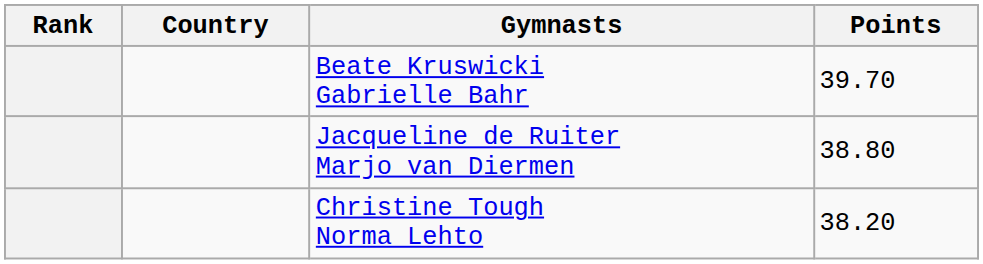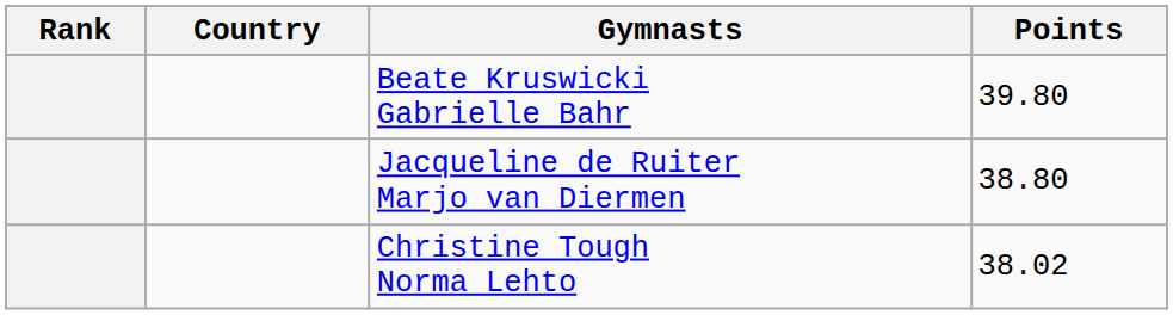Beate Kruswicki Gabrielle Bahr | Points: 39.70 -> 39.80
Christine Tough Norma Lehto | Points: 38.20 -> 38.02
